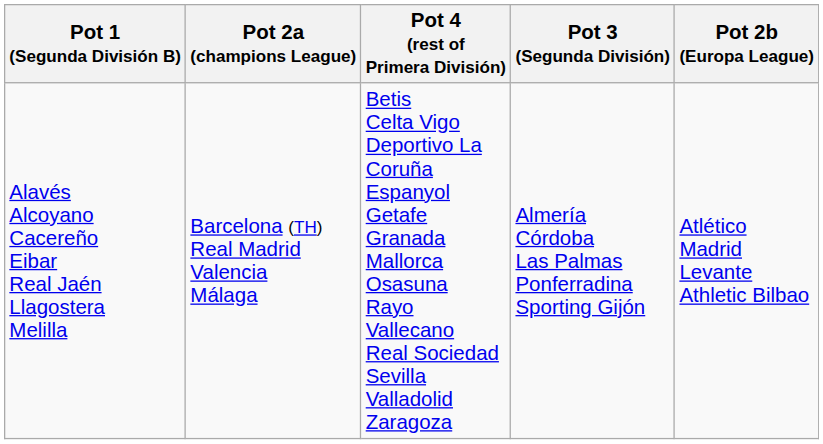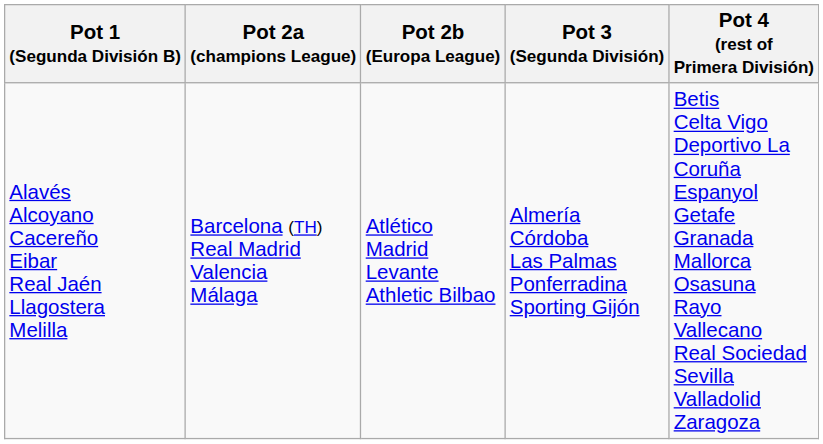columns swapped: Pot 2b (Europa League) <-> Pot 4 (rest of Primera División)
